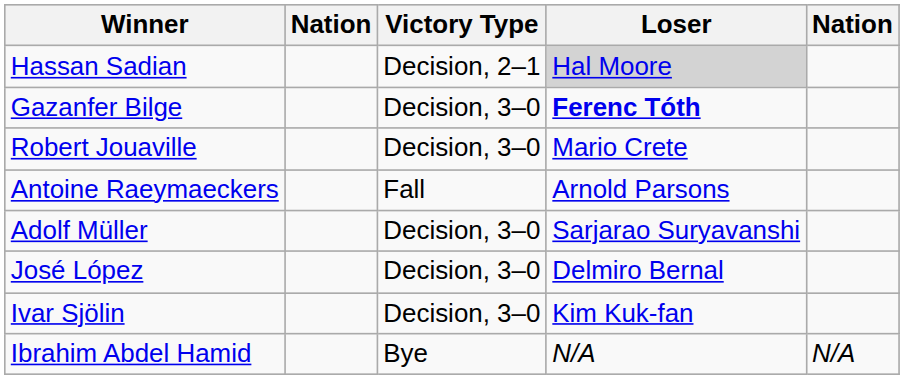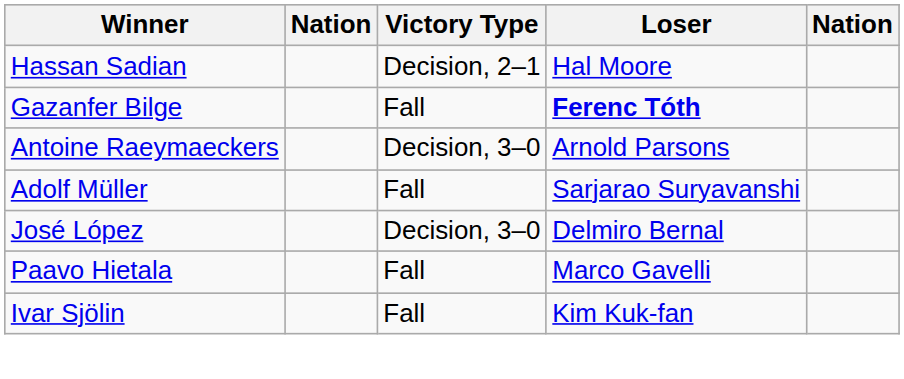Hassan Sadian | Loser: lightgrey background -> no background
Gazanfer Bilge | Victory Type: Decision, 3–0 -> Fall
- row: Robert Jouaville | Decision, 3–0 | Mario Crete
Antoine Raeymaeckers | Victory Type: Fall -> Decision, 3–0
Adolf Müller | Victory Type: Decision, 3–0 -> Fall
+ row: Paavo Hietala | Fall | Marco Gavelli
Ivar Sjölin | Victory Type: Decision, 3–0 -> Fall
- row: Ibrahim Abdel Hamid | Bye | N/A | N/A
